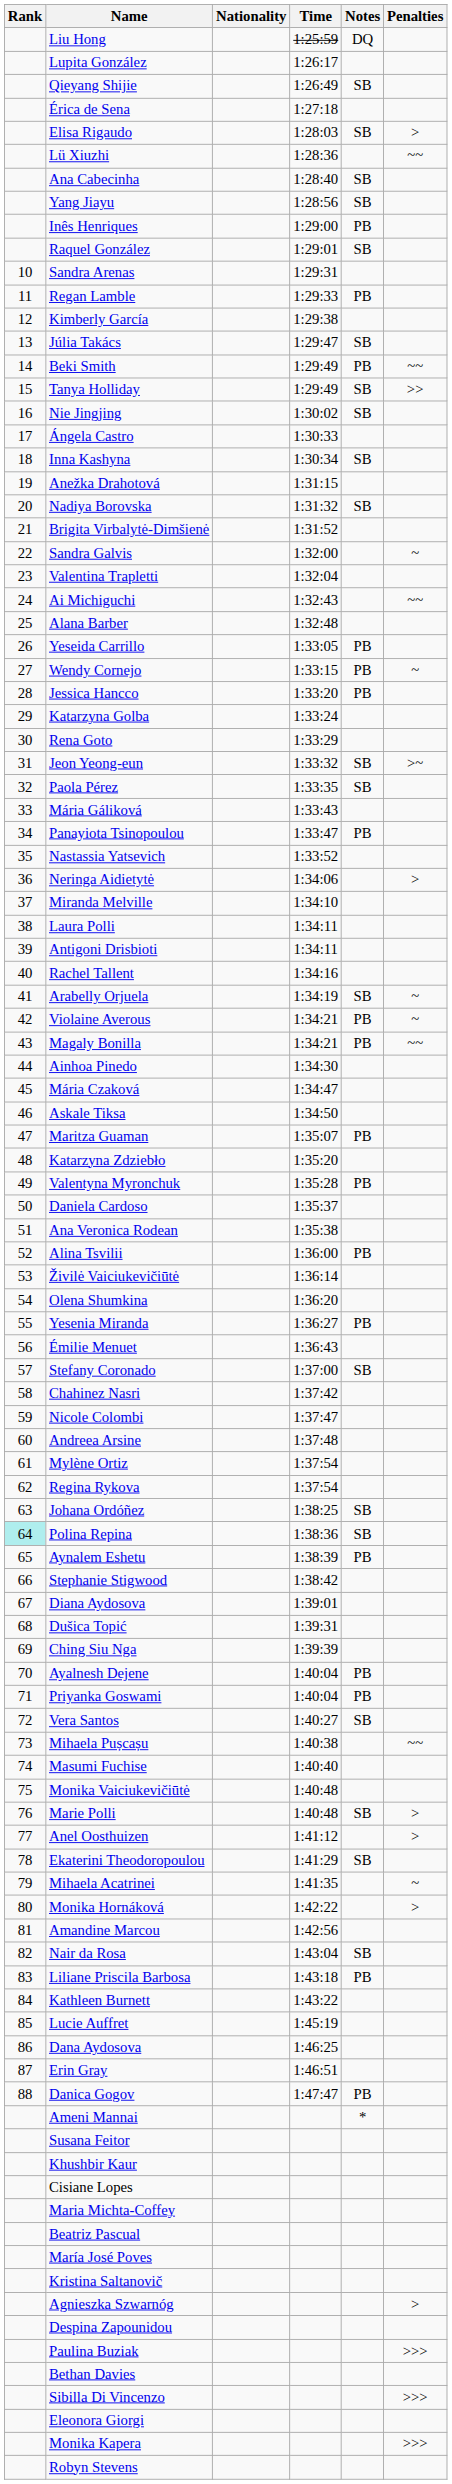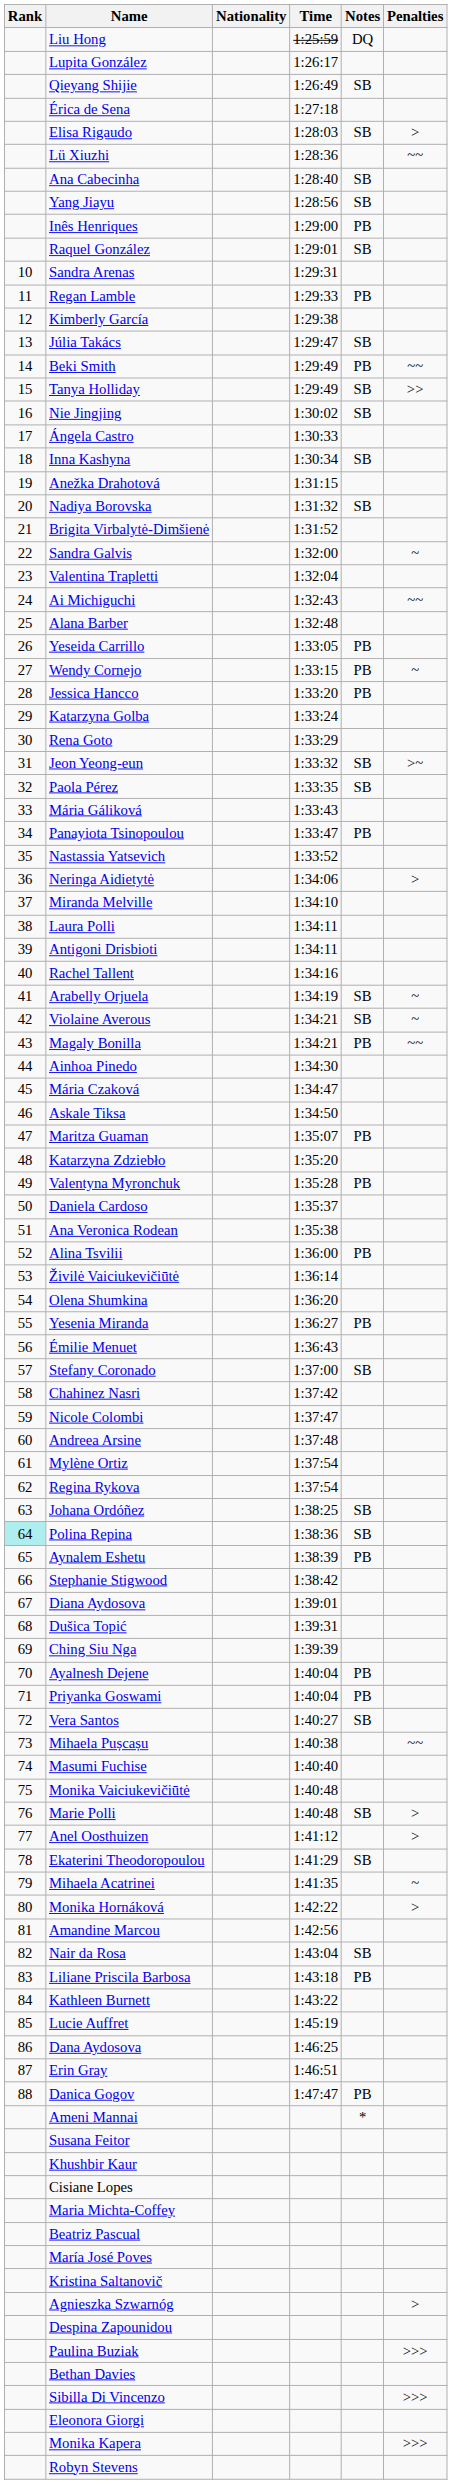Violaine Averous | Notes: PB -> SB
